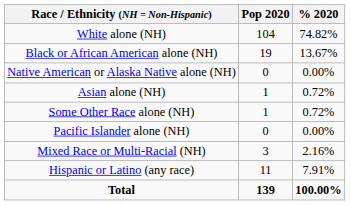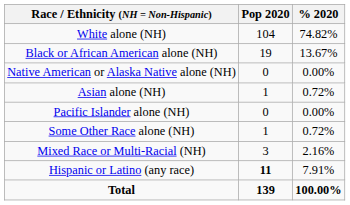rows swapped: Pacific Islander alone (NH) <-> Some Other Race alone (NH)
Hispanic or Latino (any race) | Pop 2020: normal -> bold
